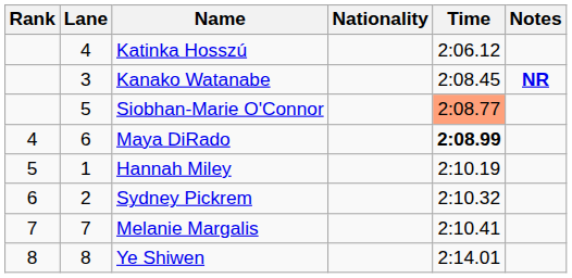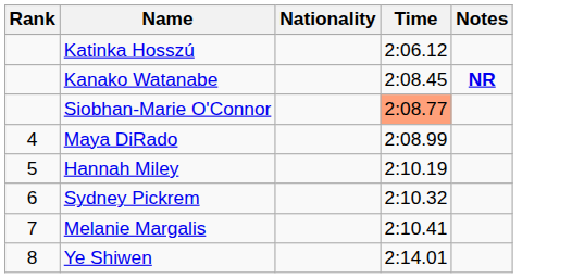- column: Lane | 4 | 3 | 5 | 6 | 1 | 2 | 7 | 8
Maya DiRado | Time: bold -> normal
